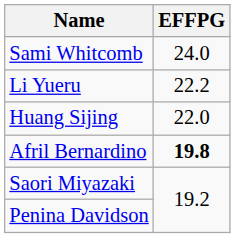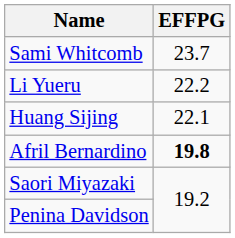Sami Whitcomb | EFFPG: 24.0 -> 23.7
Huang Sijing | EFFPG: 22.0 -> 22.1
